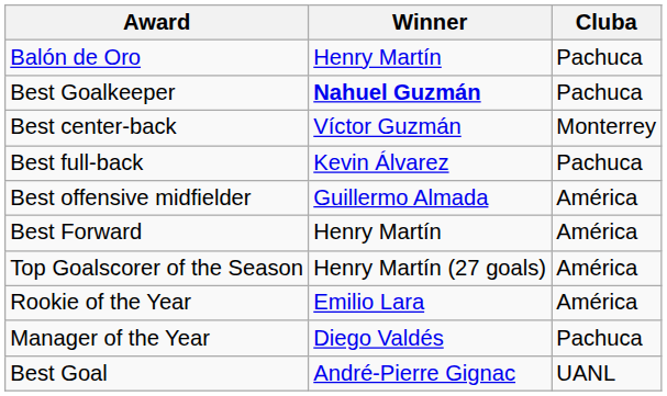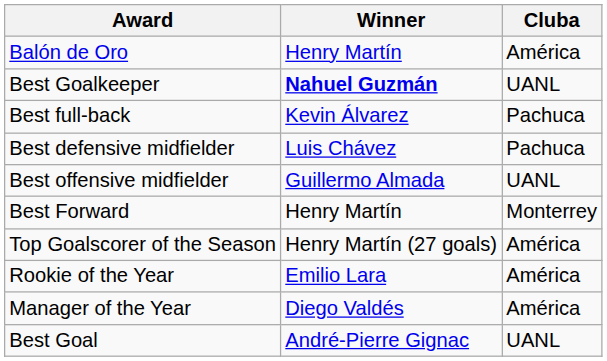Balón de Oro | Cluba: Pachuca -> América
Best Goalkeeper | Cluba: Pachuca -> UANL
- row: Best center-back | Víctor Guzmán | Monterrey
+ row: Best defensive midfielder | Luis Chávez | Pachuca
Best offensive midfielder | Cluba: América -> UANL
Best Forward | Cluba: América -> Monterrey
Manager of the Year | Cluba: Pachuca -> América
